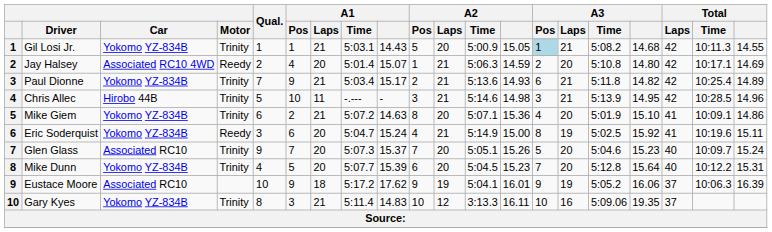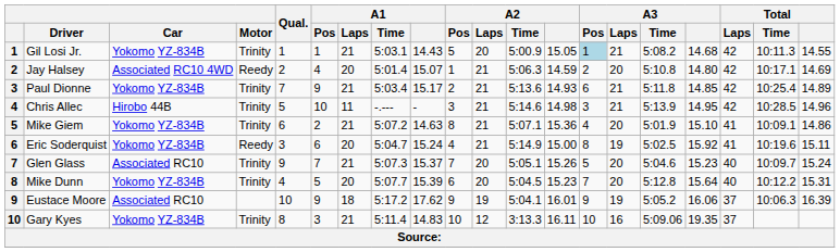Paul Dionne | A3: 14.82 -> 14.85
Mike Giem | A2 / Laps: 20 -> 21
Glen Glass | A1 / Laps: 20 -> 21
